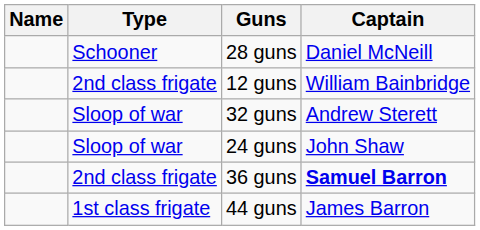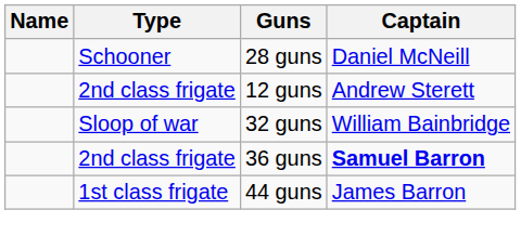12 guns | Captain: William Bainbridge -> Andrew Sterett
32 guns | Captain: Andrew Sterett -> William Bainbridge
- row: Sloop of war | 24 guns | John Shaw
